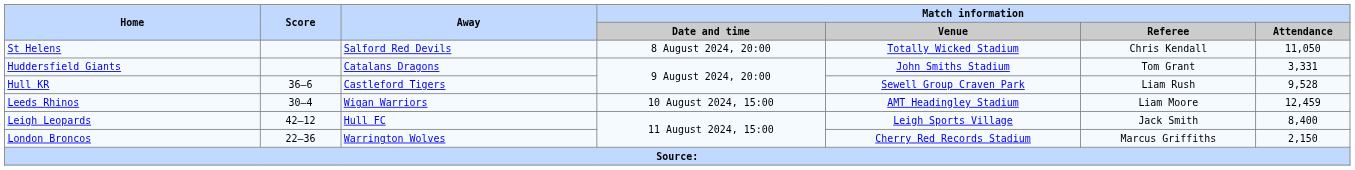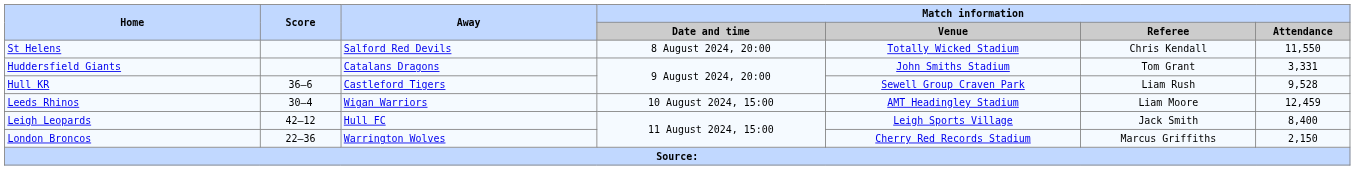St Helens | Match information / Attendance: 11,050 -> 11,550
